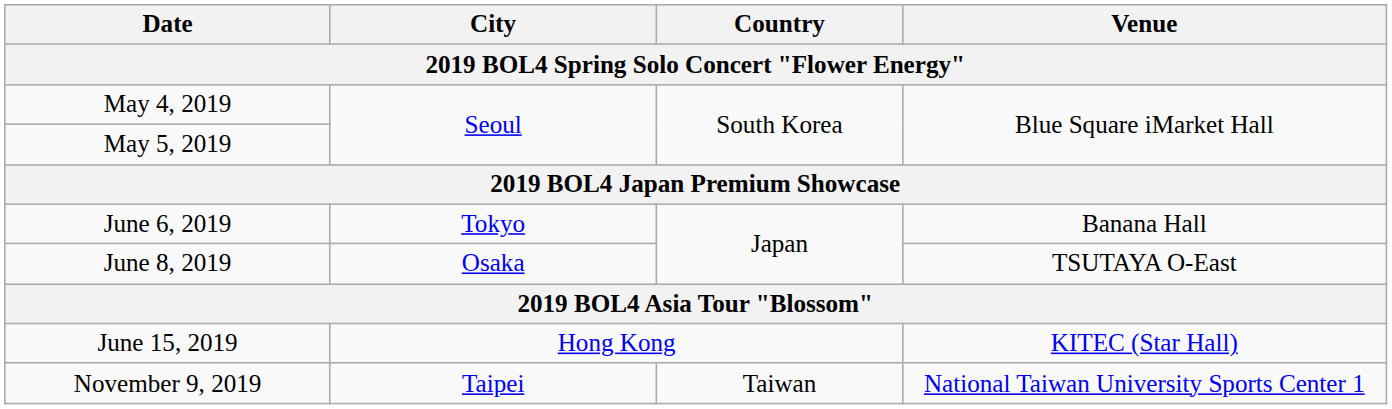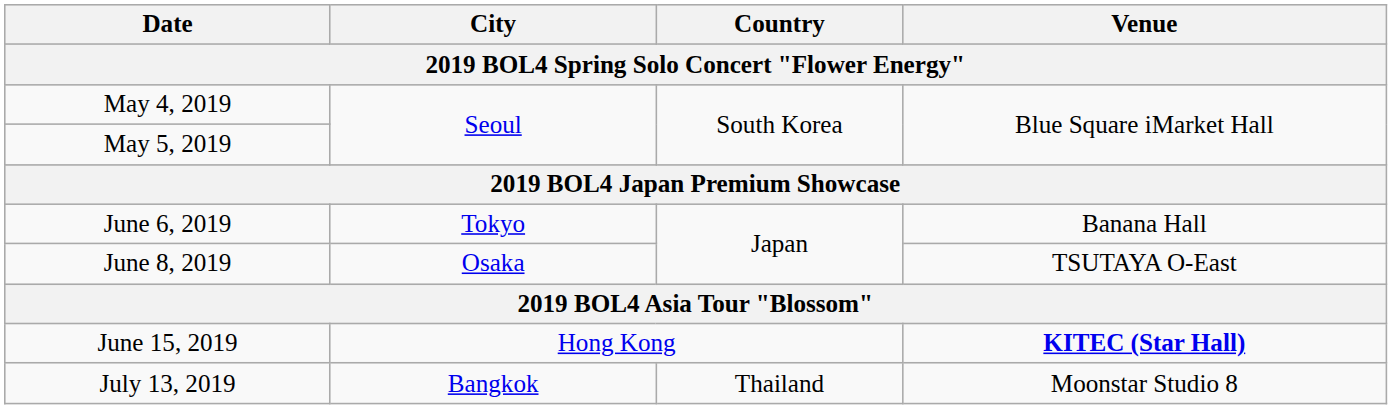June 15, 2019 | Venue: normal -> bold
+ row: July 13, 2019 | Bangkok | Thailand | Moonstar Studio 8
- row: November 9, 2019 | Taipei | Taiwan | National Taiwan University Sports Center 1
